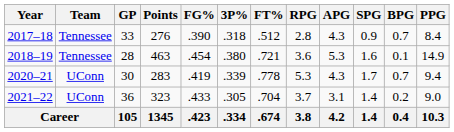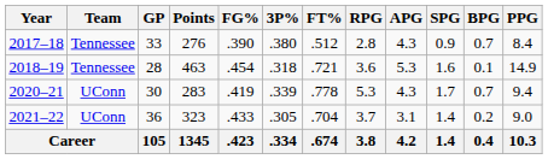2017–18 | 3P%: .318 -> .380
2018–19 | 3P%: .380 -> .318
